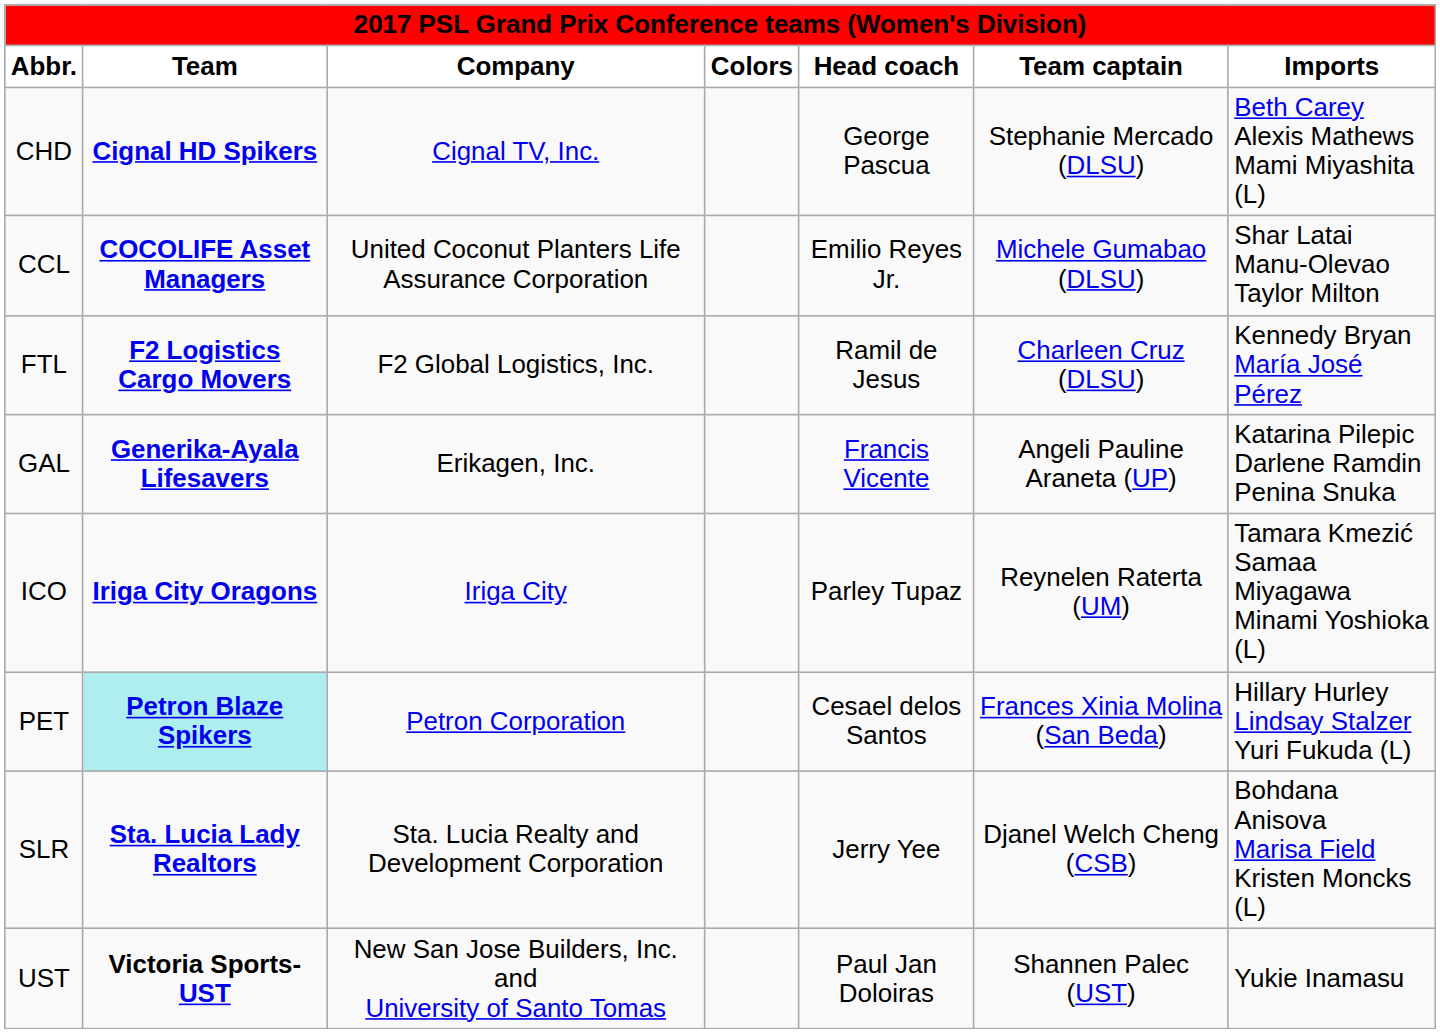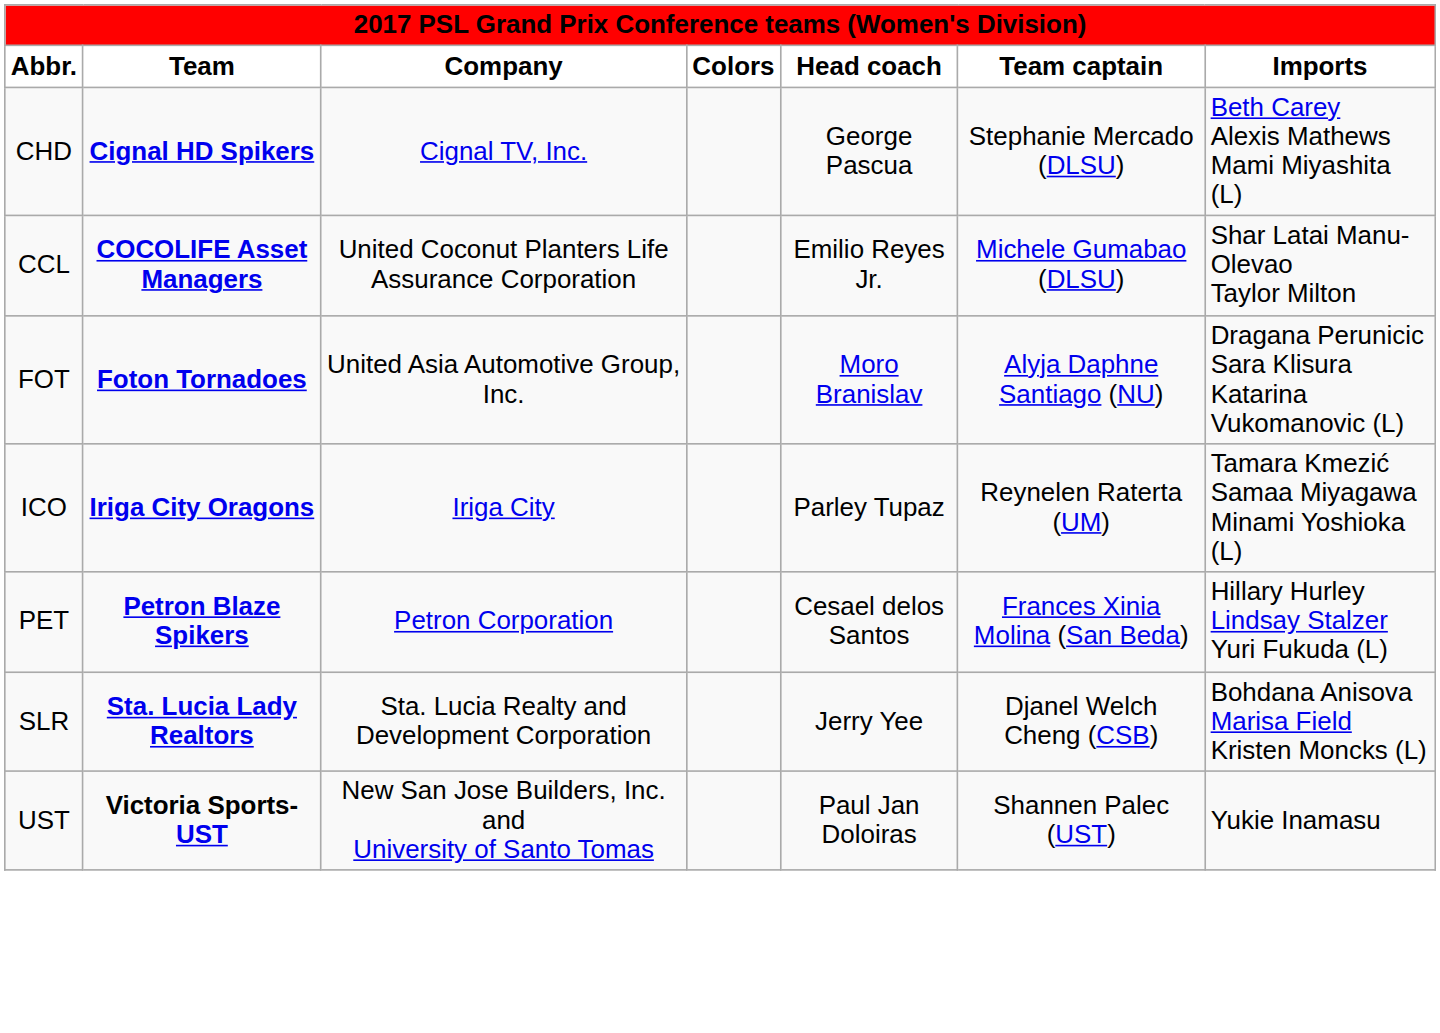- row: FTL | F2 Logistics Cargo Movers | F2 Global Logistics, Inc. | Ramil de Jesus | Charleen Cruz (DLSU) | Kennedy Bryan María José Pérez
+ row: FOT | Foton Tornadoes | United Asia Automotive Group, Inc. | Moro Branislav | Alyja Daphne Santiago (NU) | Dragana Perunicic Sara Klisura Katarina Vukomanovic (L)
- row: GAL | Generika-Ayala Lifesavers | Erikagen, Inc. | Francis Vicente | Angeli Pauline Araneta (UP) | Katarina Pilepic Darlene Ramdin Penina Snuka
PET | Team: paleturquoise background -> no background
